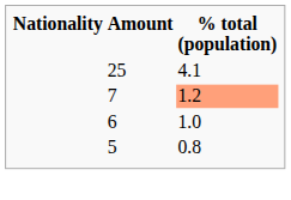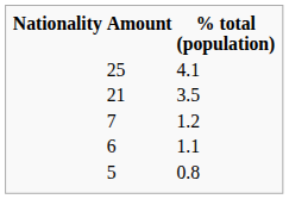+ row: 21 | 3.5
7 | % total (population): lightsalmon background -> no background
6 | % total (population): 1.0 -> 1.1
